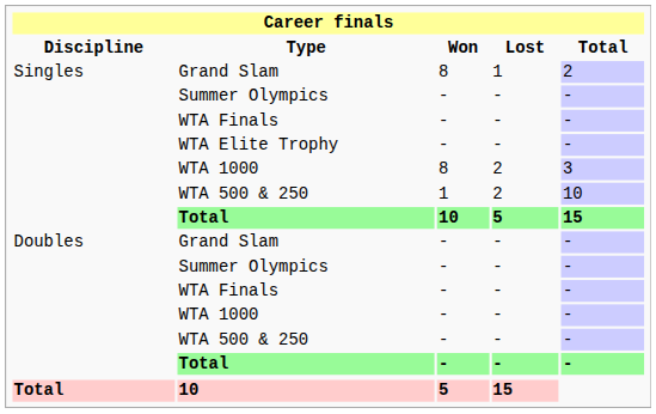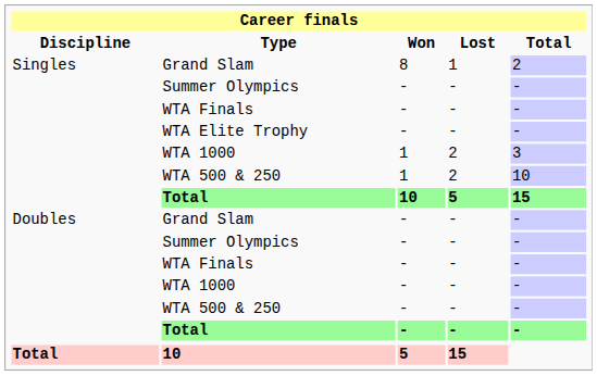Singles / WTA 1000 | Won: 8 -> 1
